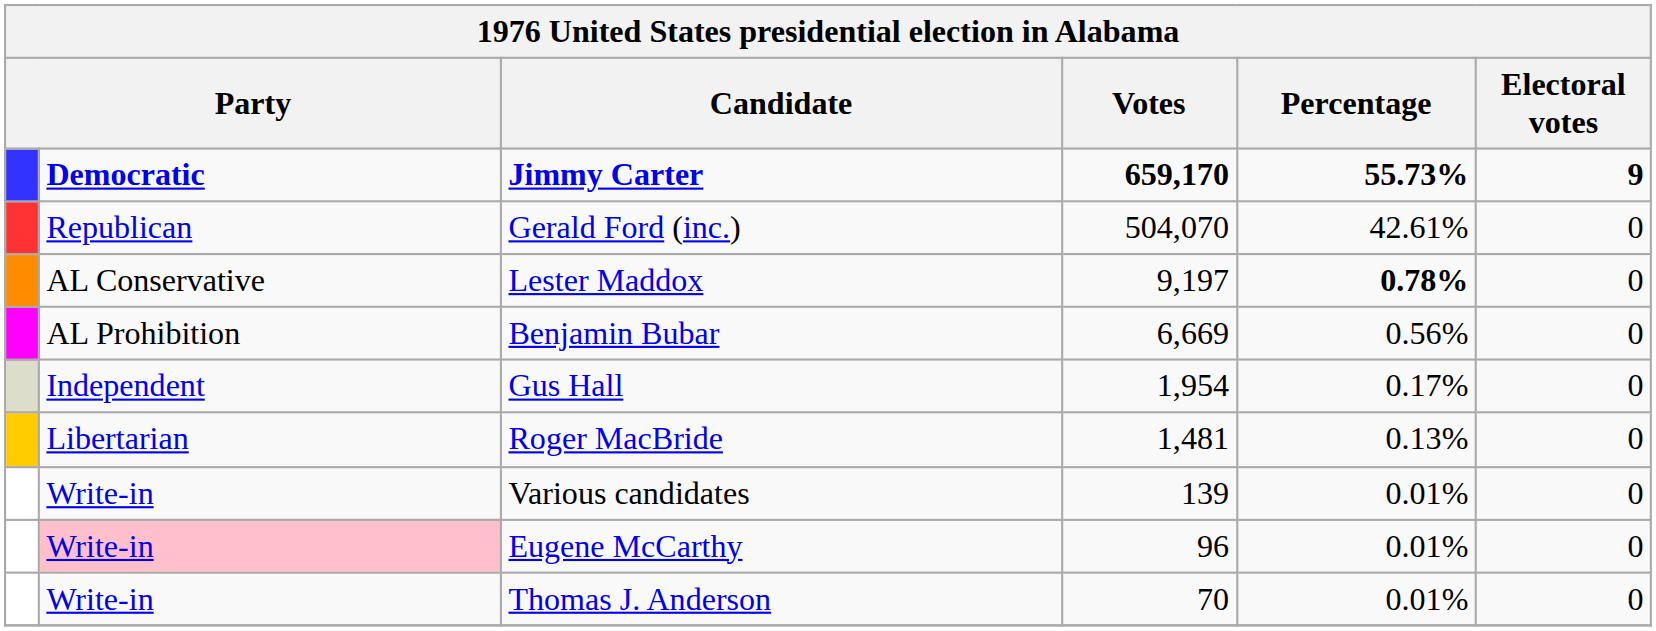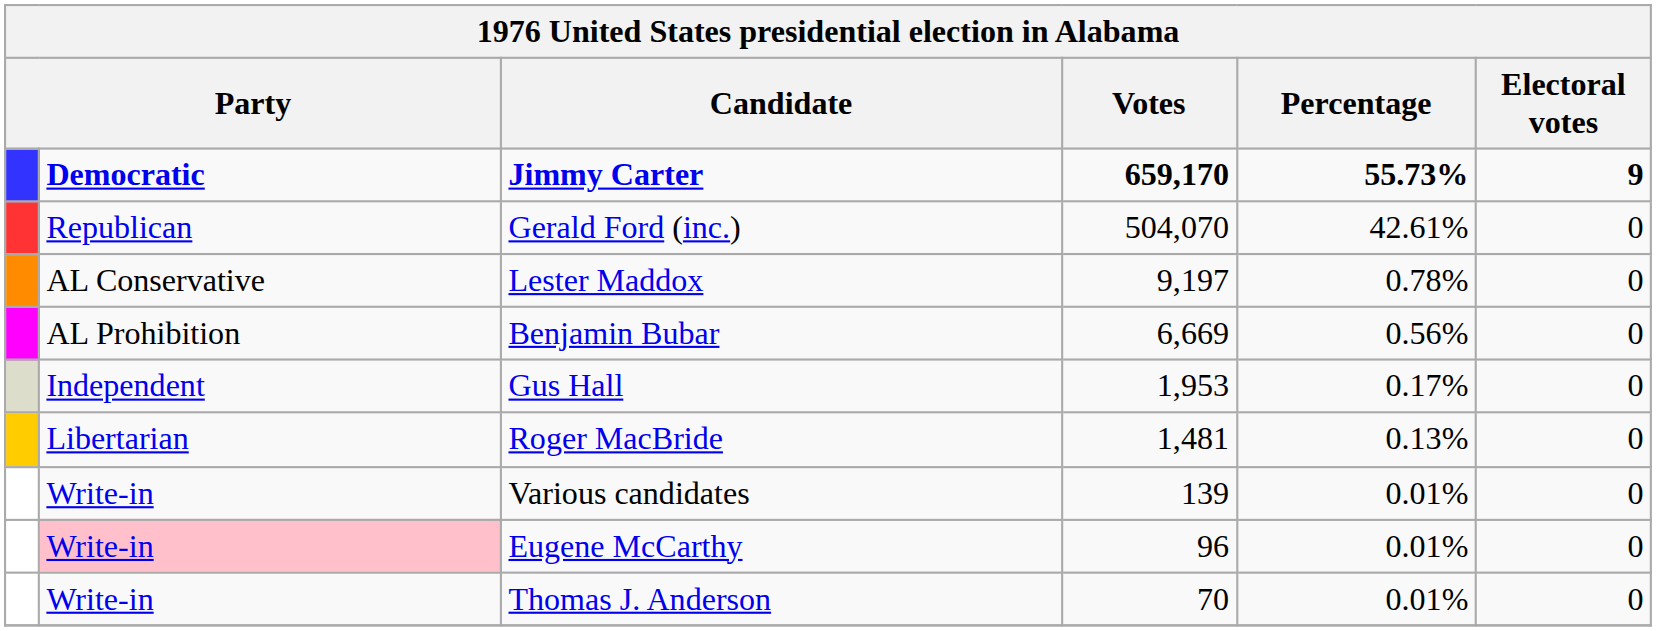Lester Maddox | Percentage: bold -> normal
Gus Hall | Votes: 1,954 -> 1,953
